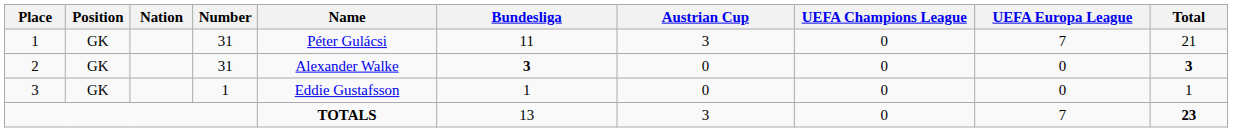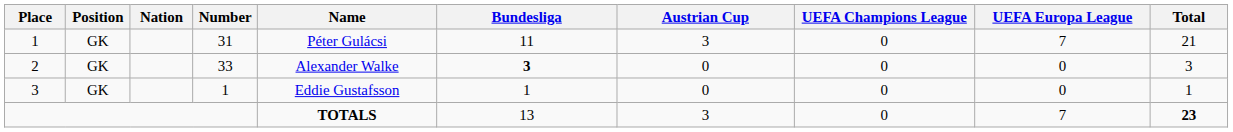2 | Number: 31 -> 33
2 | Total: bold -> normal
